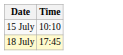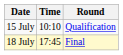+ column: Round | Qualification | Final
